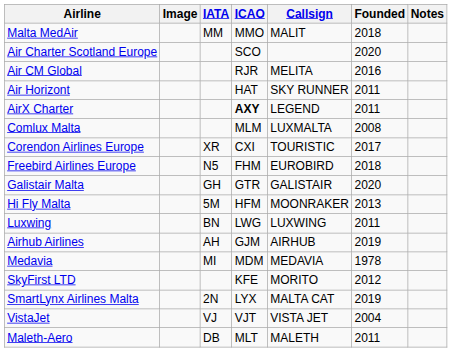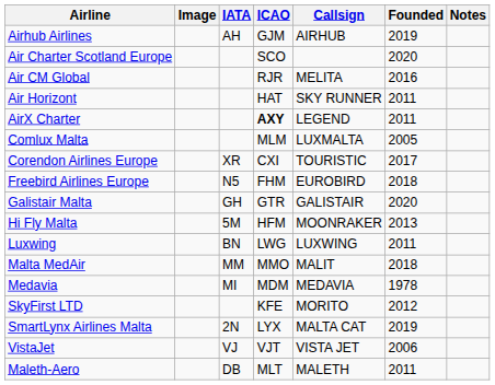rows swapped: Airhub Airlines <-> Malta MedAir
Comlux Malta | Founded: 2008 -> 2005
VistaJet | Founded: 2004 -> 2006
